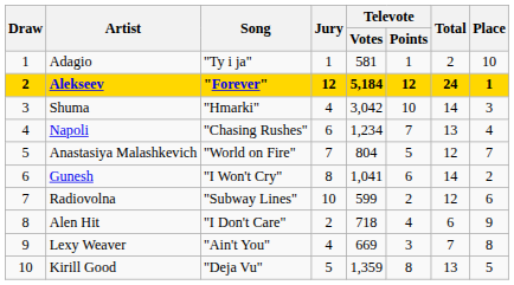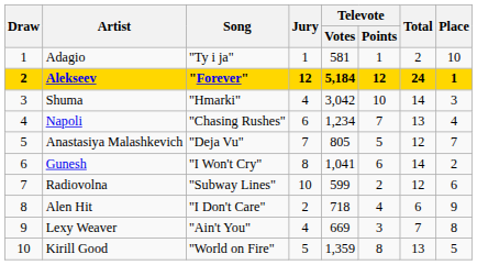Anastasiya Malashkevich | Song: "World on Fire" -> "Deja Vu"
Anastasiya Malashkevich | Televote / Votes: 804 -> 805
Kirill Good | Song: "Deja Vu" -> "World on Fire"
